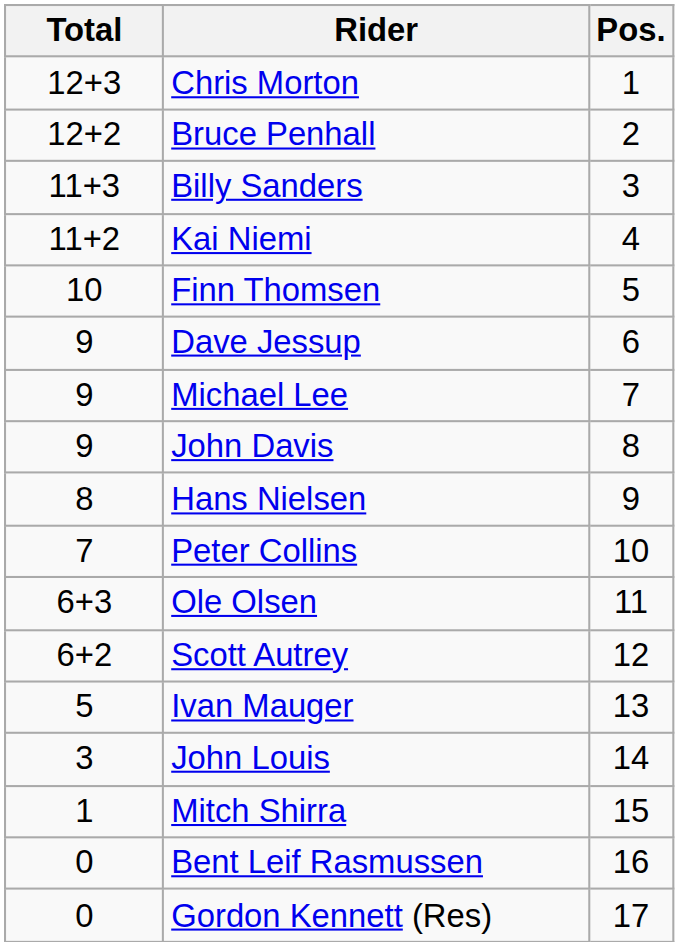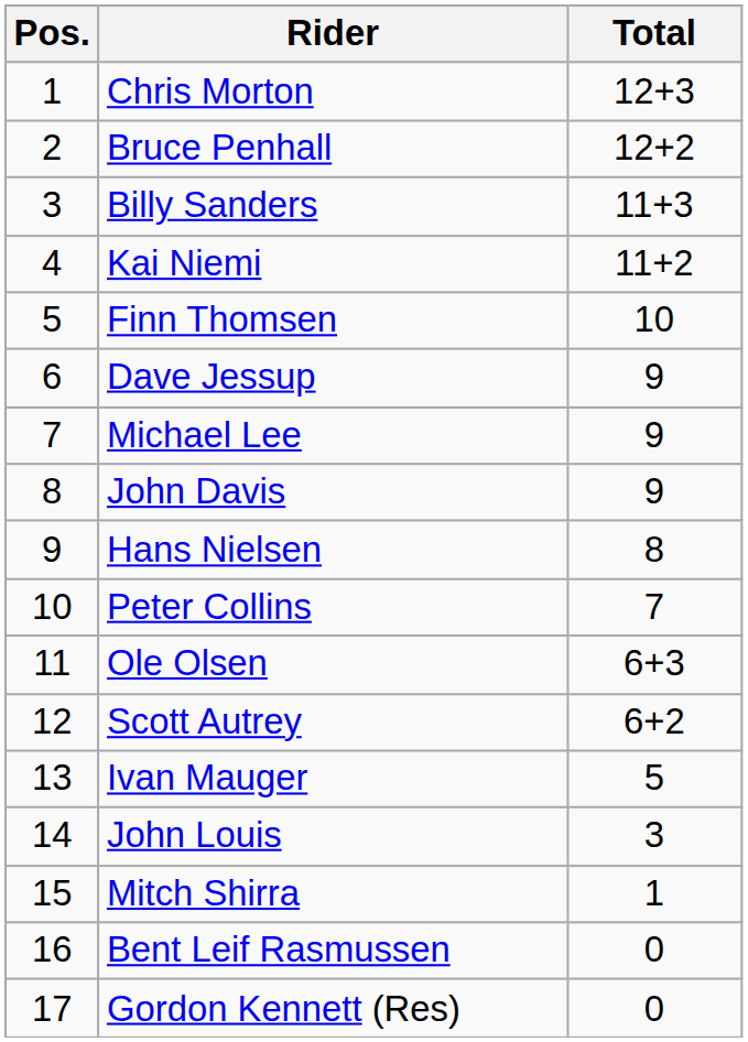columns swapped: Pos. <-> Total
